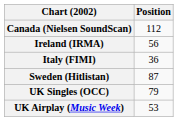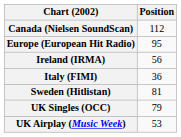+ row: Europe (European Hit Radio) | 95
Sweden (Hitlistan) | Position: 87 -> 81
